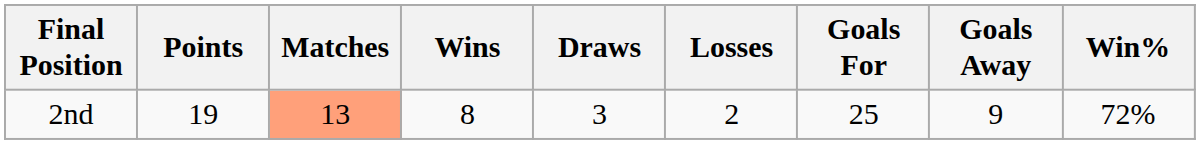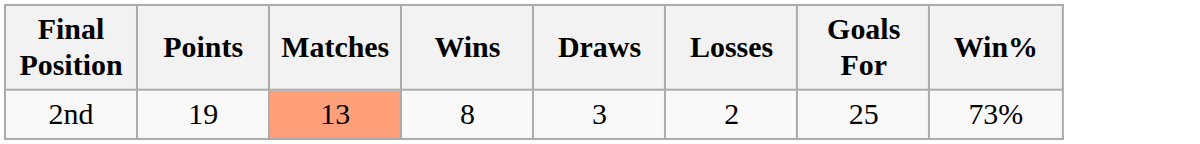- column: Goals Away | 9
2nd | Win%: 72% -> 73%
